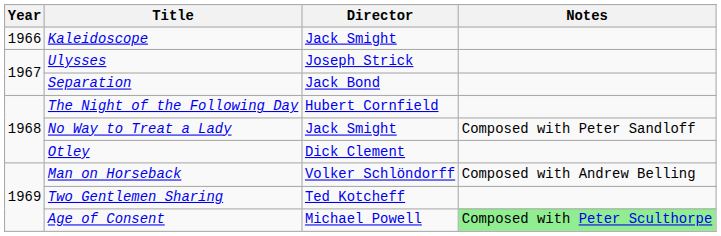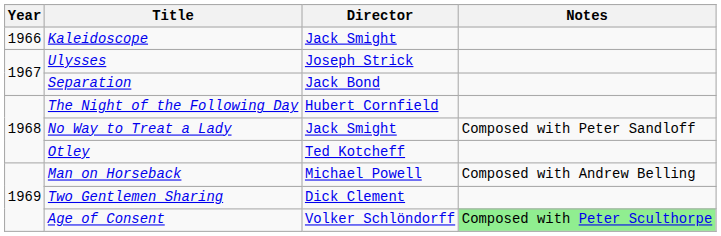Otley | Director: Dick Clement -> Ted Kotcheff
Man on Horseback | Director: Volker Schlöndorff -> Michael Powell
Two Gentlemen Sharing | Director: Ted Kotcheff -> Dick Clement
Age of Consent | Director: Michael Powell -> Volker Schlöndorff
